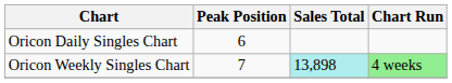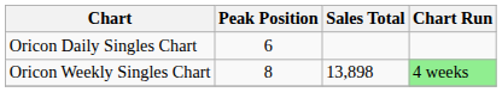Oricon Weekly Singles Chart | Peak Position: 7 -> 8
Oricon Weekly Singles Chart | Sales Total: paleturquoise background -> no background
